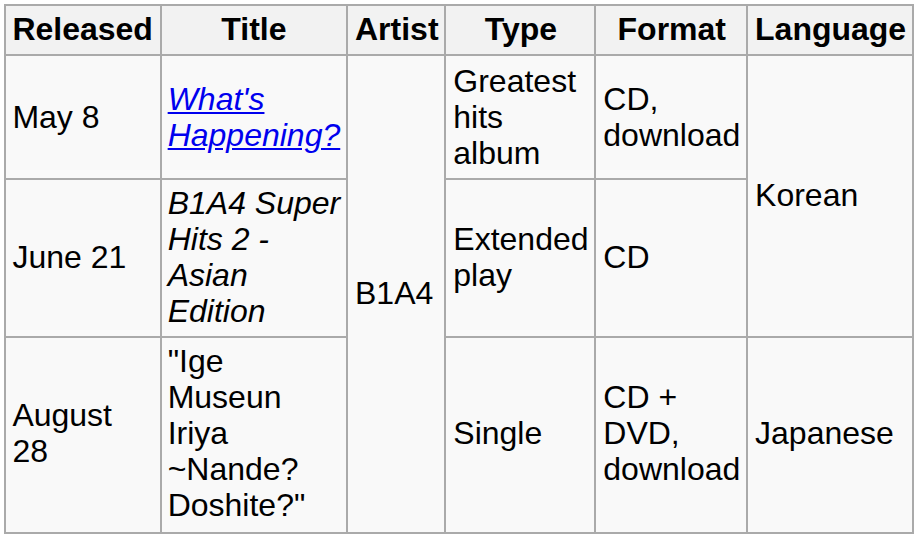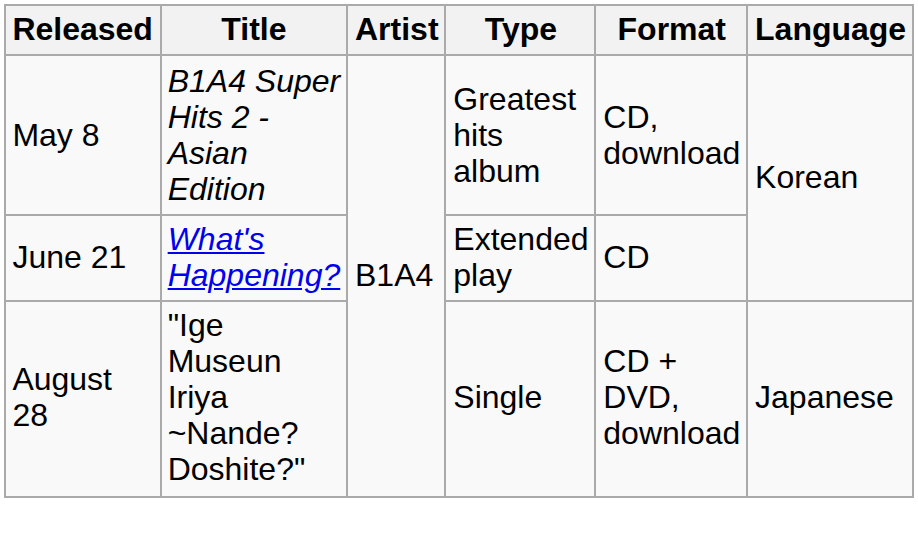May 8 | Title: What's Happening? -> B1A4 Super Hits 2 - Asian Edition
June 21 | Title: B1A4 Super Hits 2 - Asian Edition -> What's Happening?
